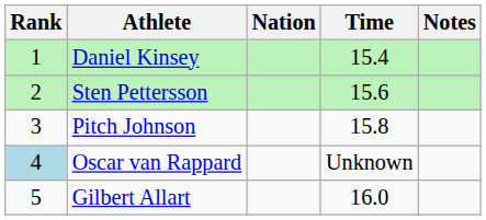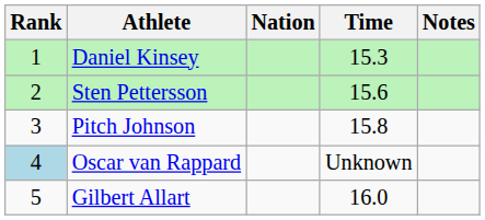Daniel Kinsey | Time: 15.4 -> 15.3
